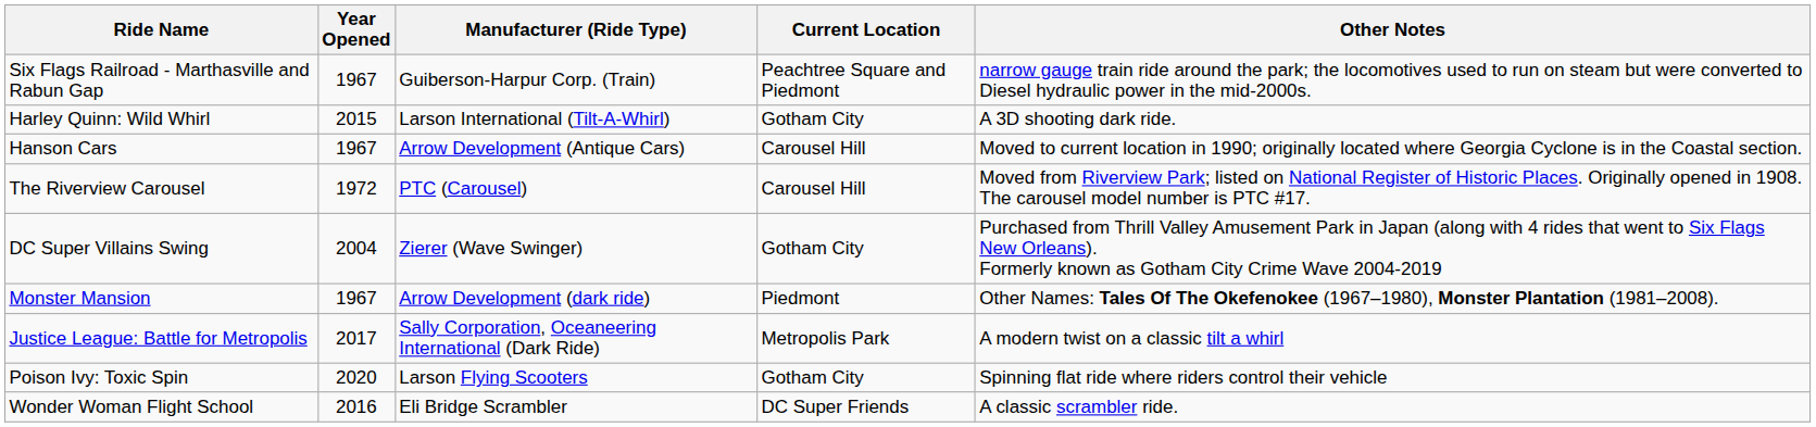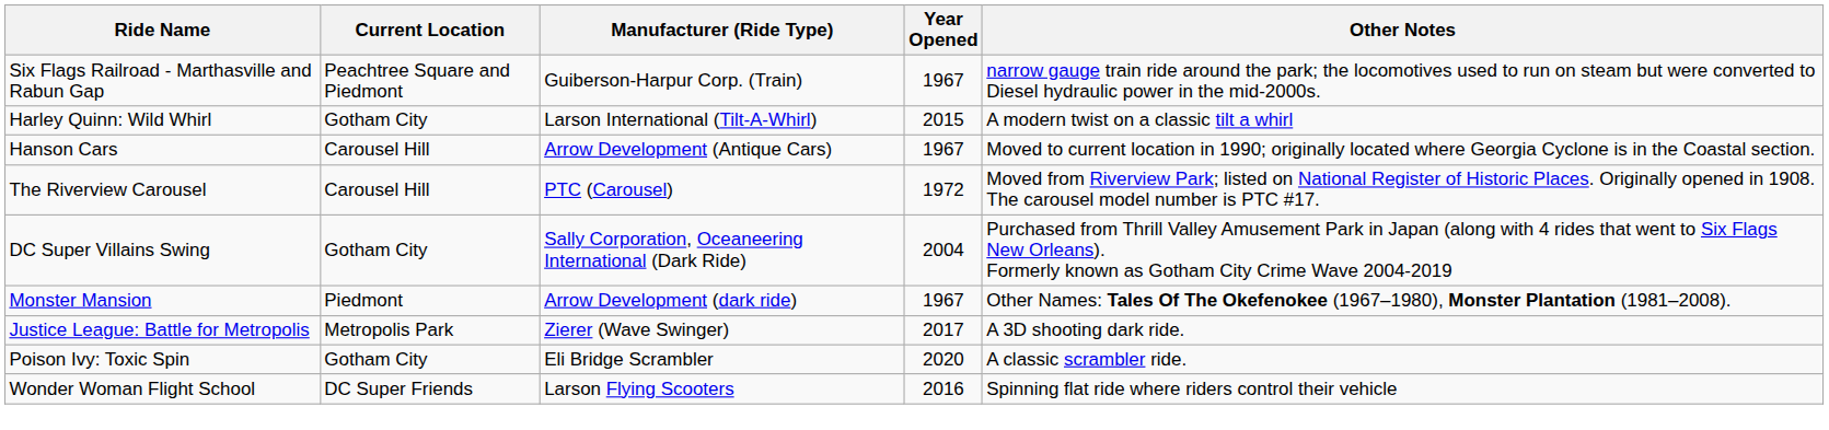columns swapped: Year Opened <-> Current Location
Harley Quinn: Wild Whirl | Other Notes: A 3D shooting dark ride. -> A modern twist on a classic tilt a whirl
DC Super Villains Swing | Manufacturer (Ride Type): Zierer (Wave Swinger) -> Sally Corporation, Oceaneering International (Dark Ride)
Justice League: Battle for Metropolis | Manufacturer (Ride Type): Sally Corporation, Oceaneering International (Dark Ride) -> Zierer (Wave Swinger)
Justice League: Battle for Metropolis | Other Notes: A modern twist on a classic tilt a whirl -> A 3D shooting dark ride.
Poison Ivy: Toxic Spin | Manufacturer (Ride Type): Larson Flying Scooters -> Eli Bridge Scrambler
Poison Ivy: Toxic Spin | Other Notes: Spinning flat ride where riders control their vehicle -> A classic scrambler ride.
Wonder Woman Flight School | Manufacturer (Ride Type): Eli Bridge Scrambler -> Larson Flying Scooters
Wonder Woman Flight School | Other Notes: A classic scrambler ride. -> Spinning flat ride where riders control their vehicle
